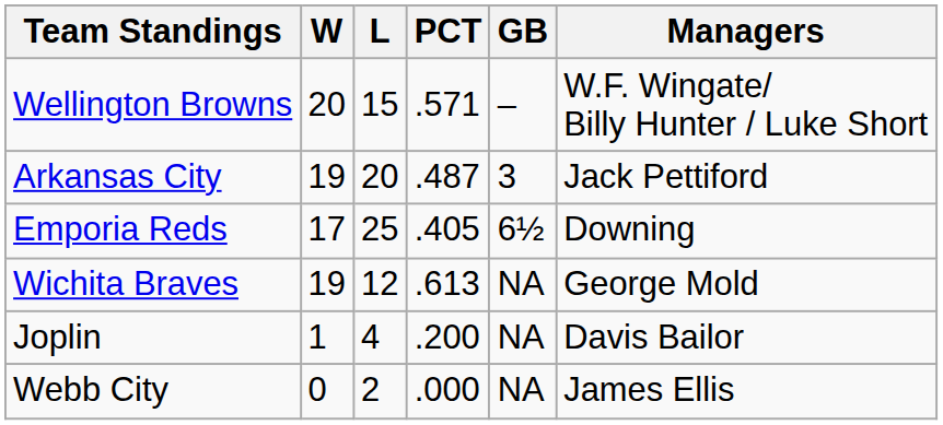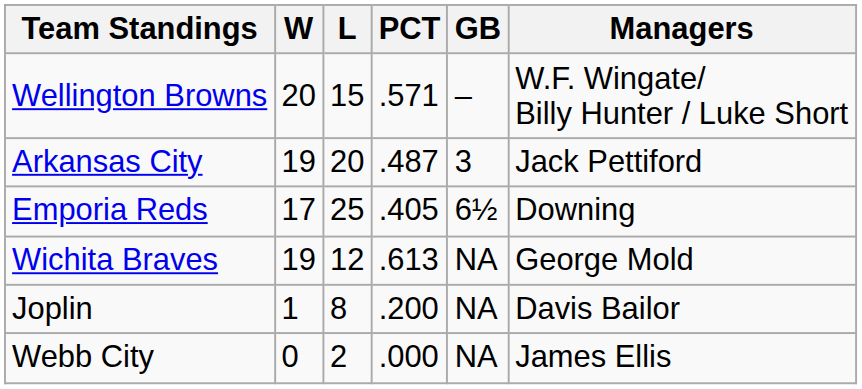Joplin | L: 4 -> 8
